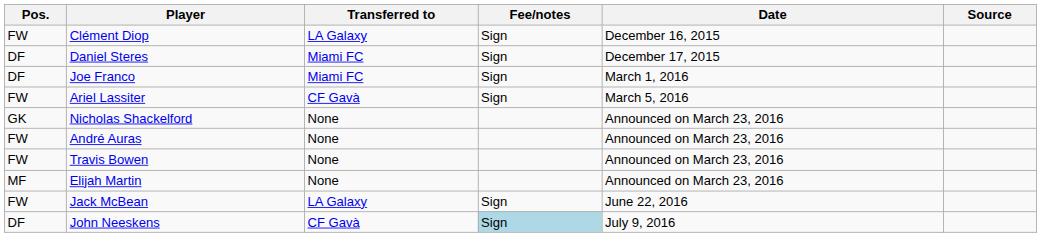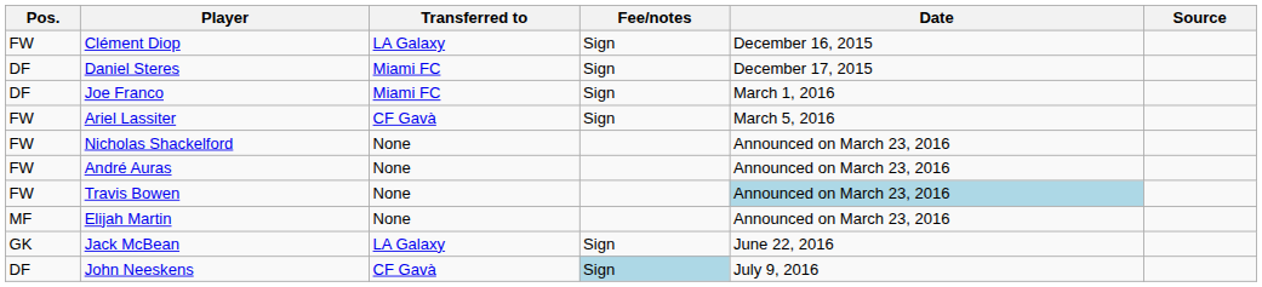Nicholas Shackelford | Pos.: GK -> FW
Travis Bowen | Date: no background -> lightblue background
Jack McBean | Pos.: FW -> GK
